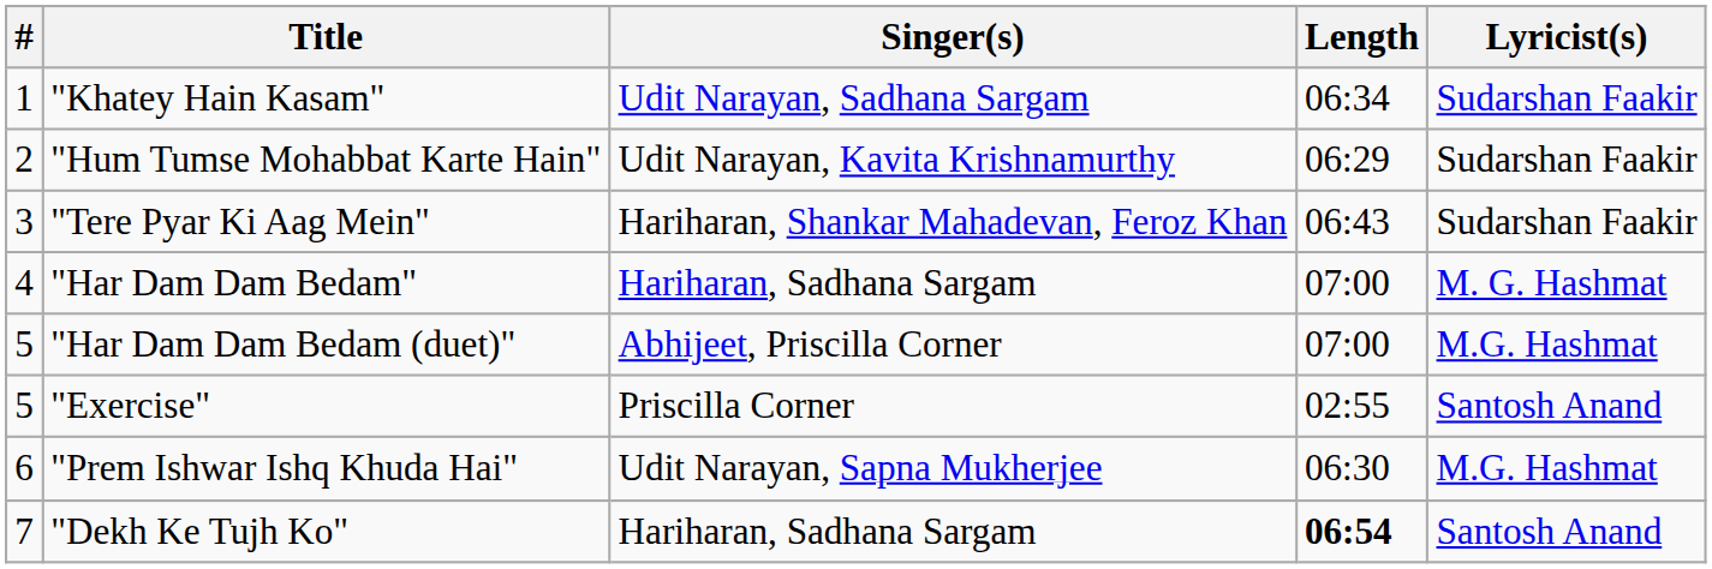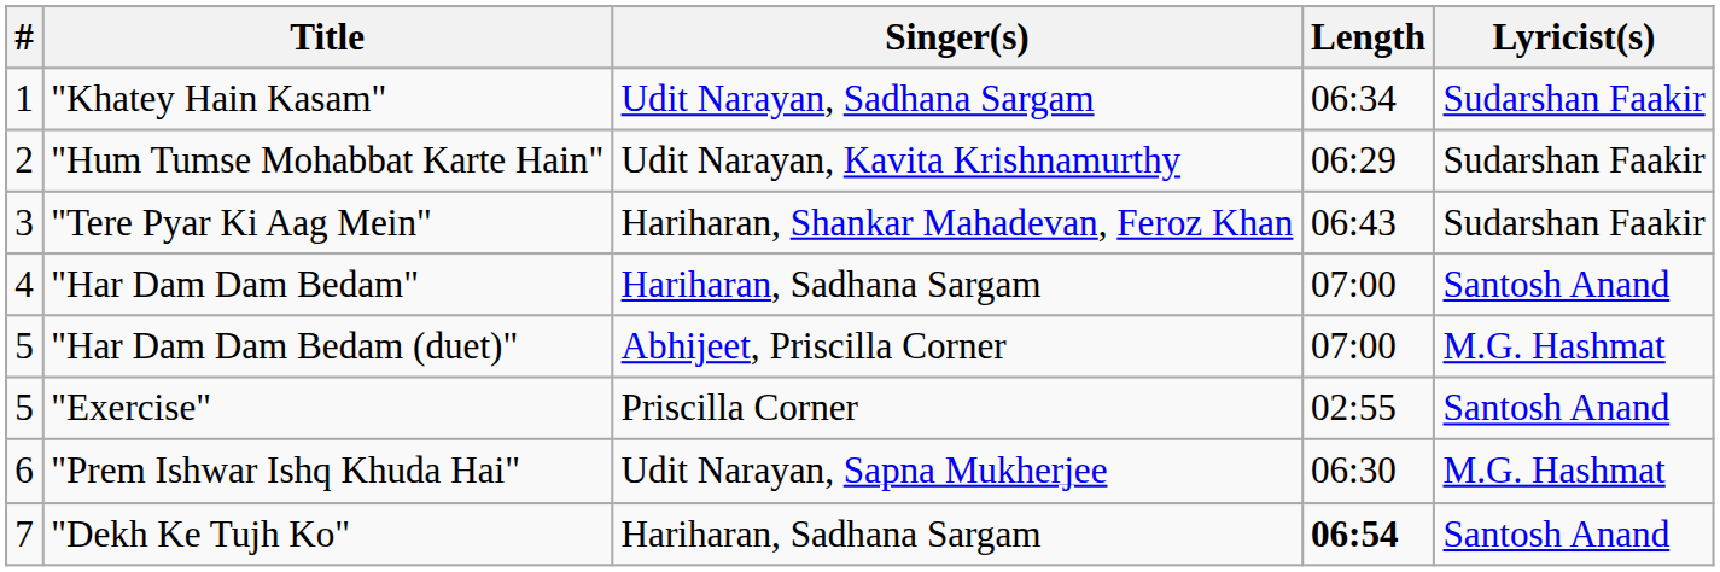"Har Dam Dam Bedam" | Lyricist(s): M. G. Hashmat -> Santosh Anand
